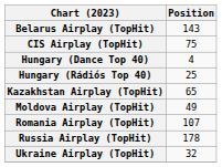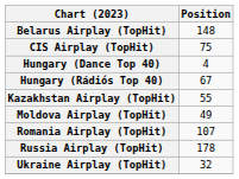Belarus Airplay (TopHit) | Position: 143 -> 148
Hungary (Rádiós Top 40) | Position: 25 -> 67
Kazakhstan Airplay (TopHit) | Position: 65 -> 55
